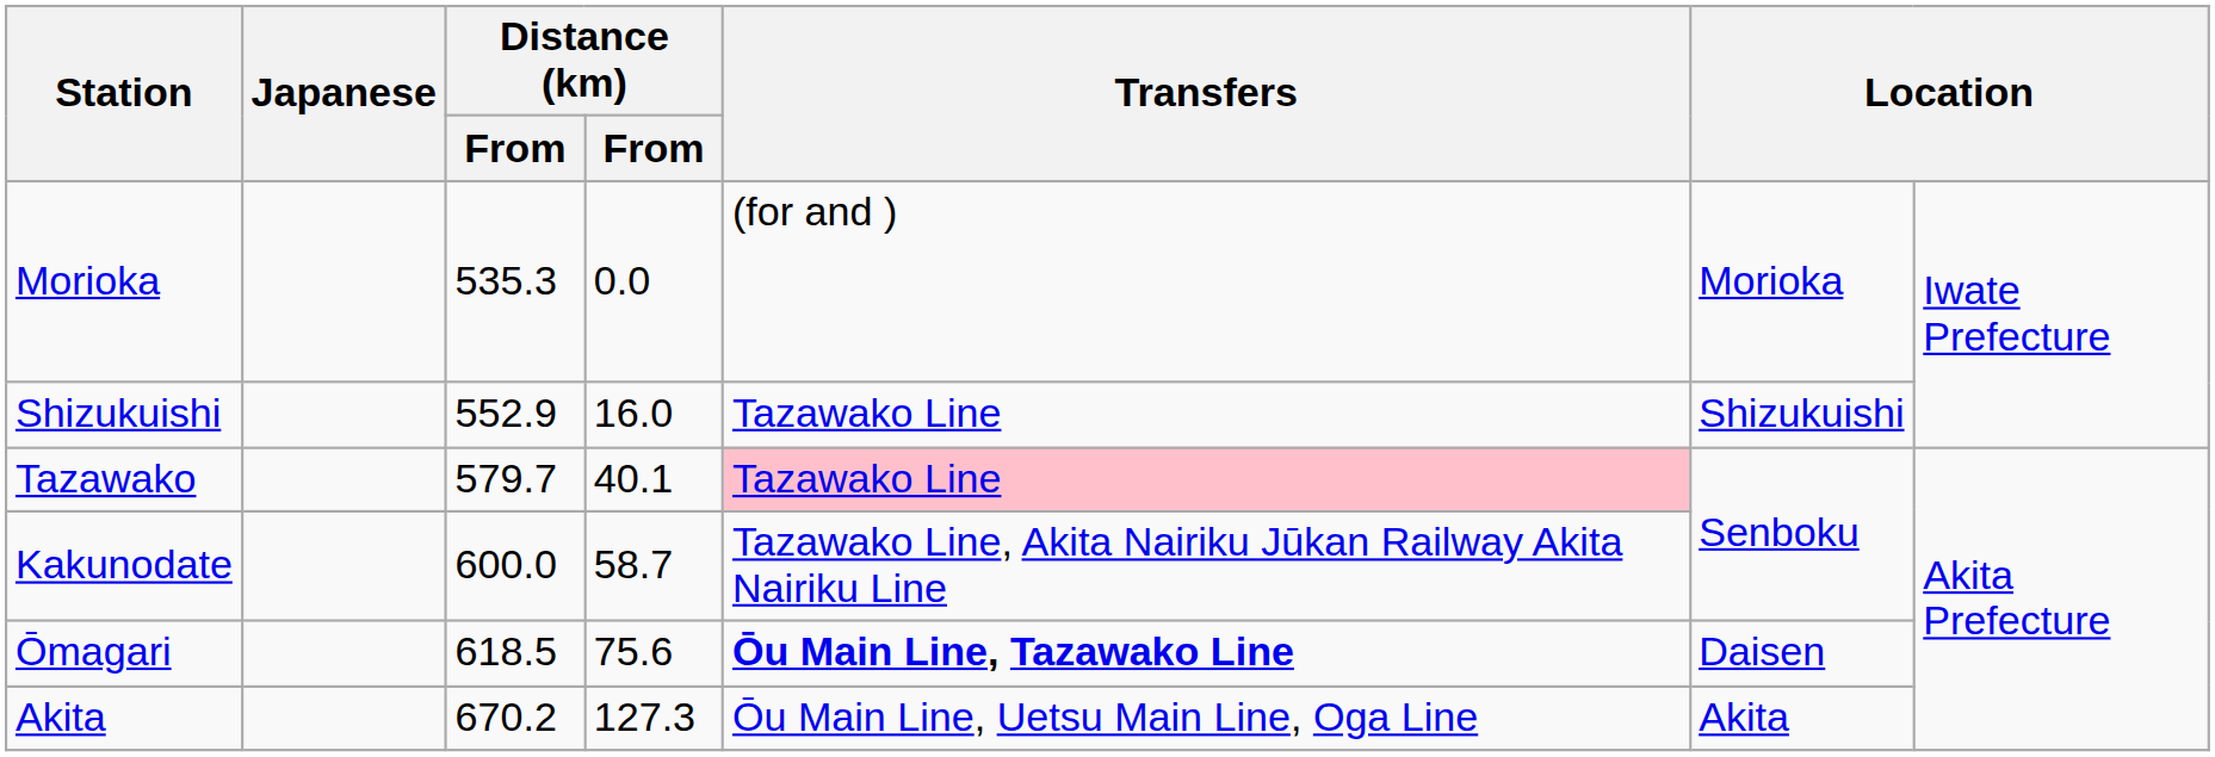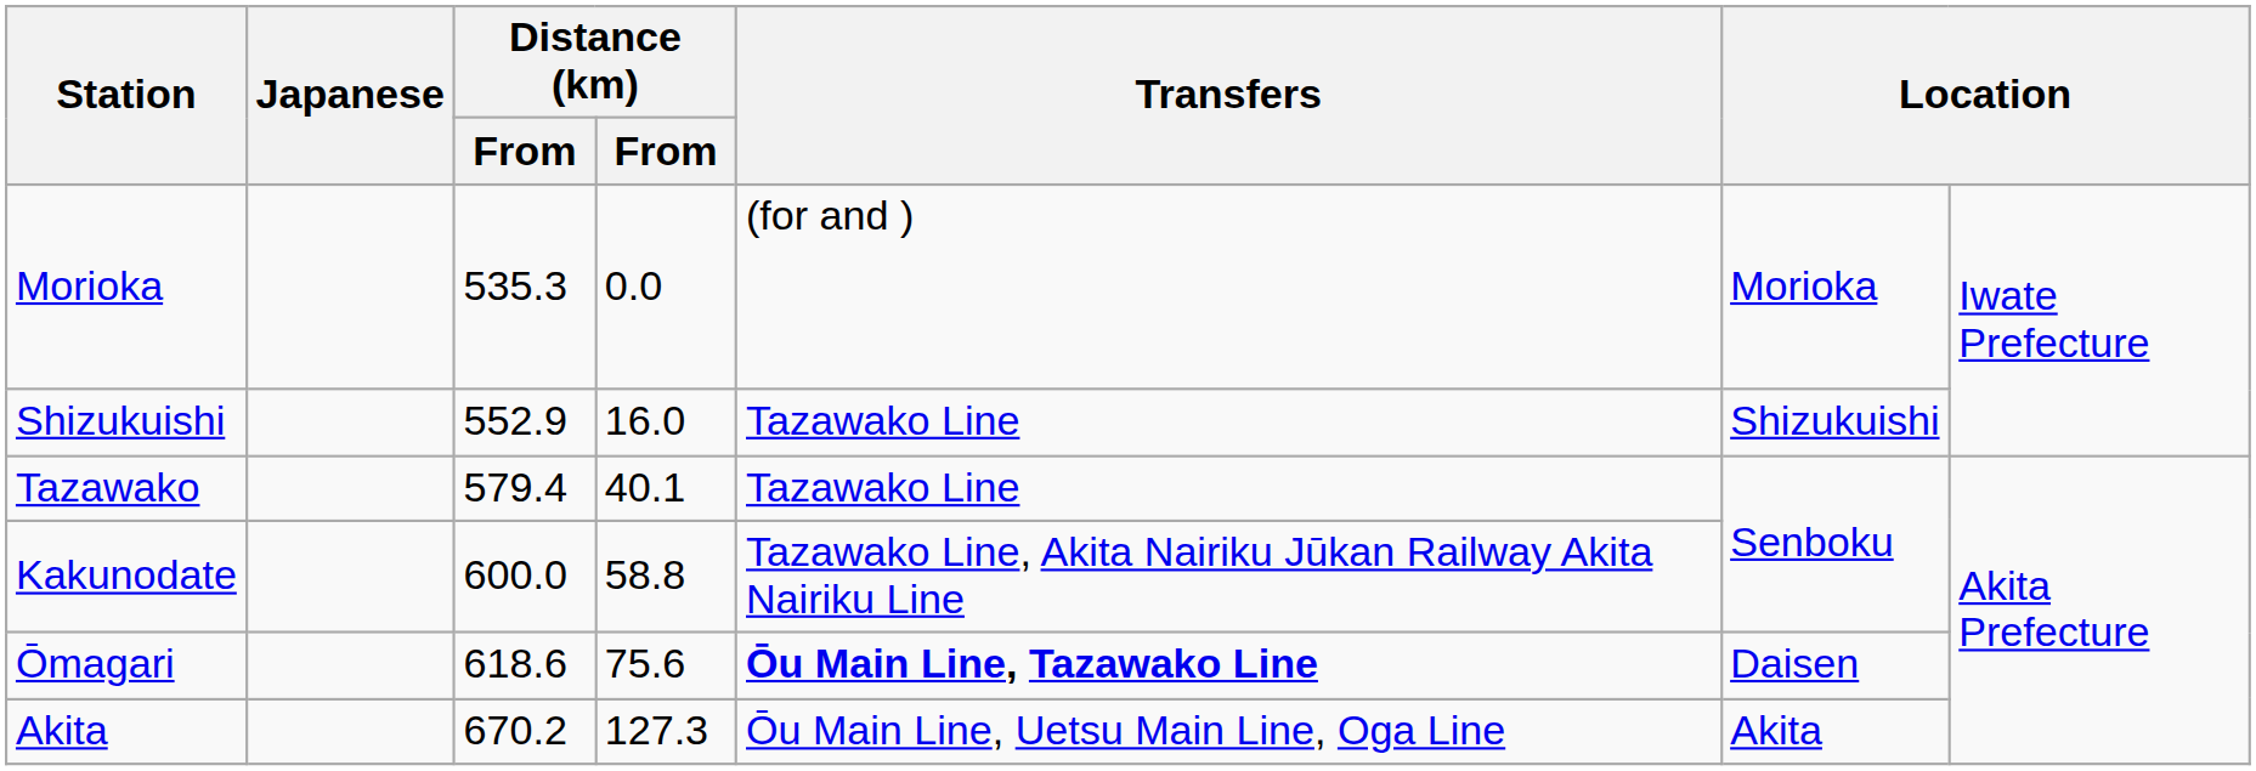Tazawako | column 3: 579.7 -> 579.4
Tazawako | Transfers: pink background -> no background
Kakunodate | column 4: 58.7 -> 58.8
Ōmagari | column 3: 618.5 -> 618.6
